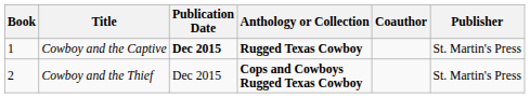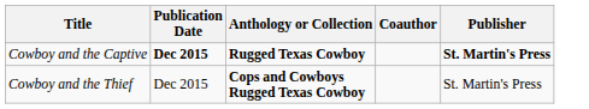- column: Book | 1 | 2
Cowboy and the Captive | Publisher: normal -> bold
